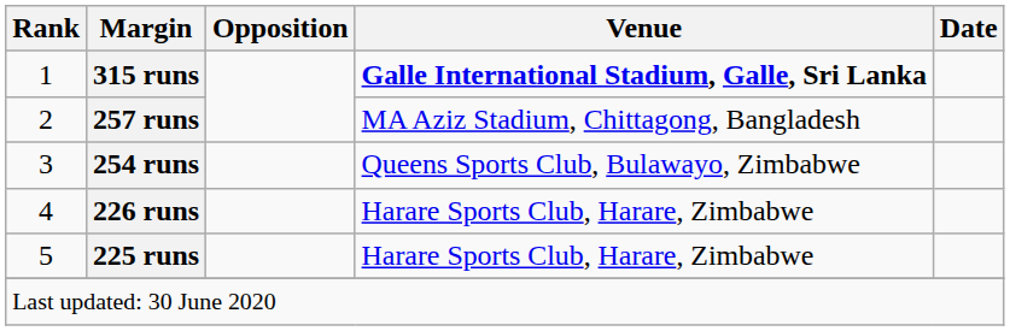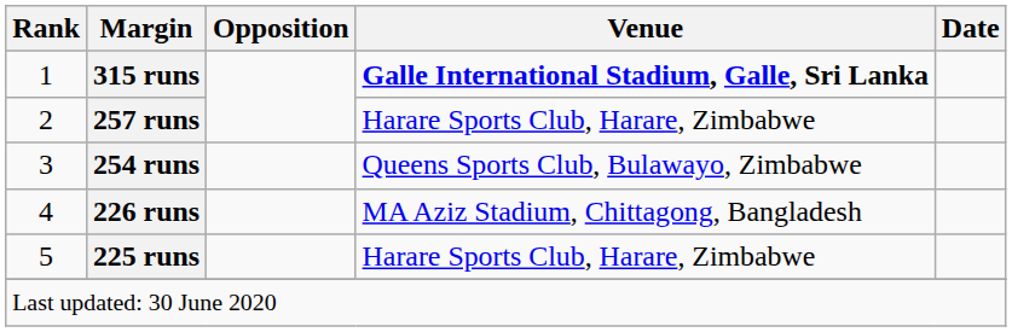257 runs | Venue: MA Aziz Stadium, Chittagong, Bangladesh -> Harare Sports Club, Harare, Zimbabwe
226 runs | Venue: Harare Sports Club, Harare, Zimbabwe -> MA Aziz Stadium, Chittagong, Bangladesh
